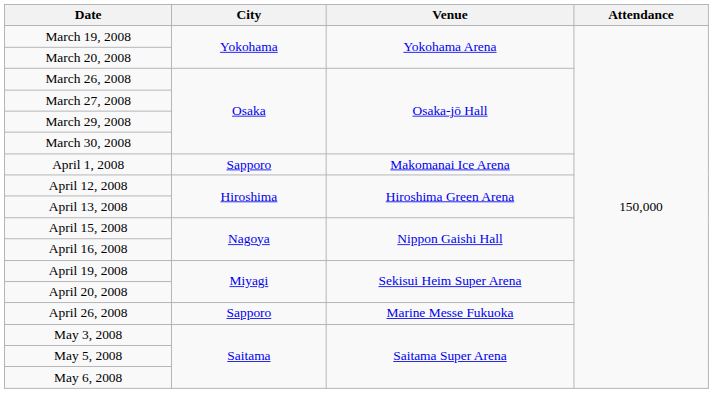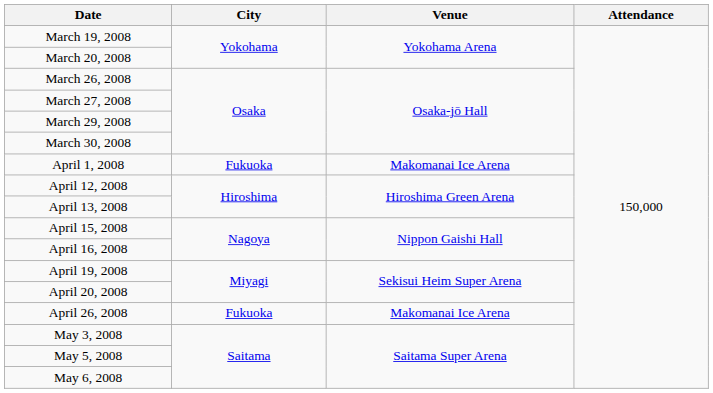April 1, 2008 | City: Sapporo -> Fukuoka
April 26, 2008 | City: Sapporo -> Fukuoka
April 26, 2008 | Venue: Marine Messe Fukuoka -> Makomanai Ice Arena
